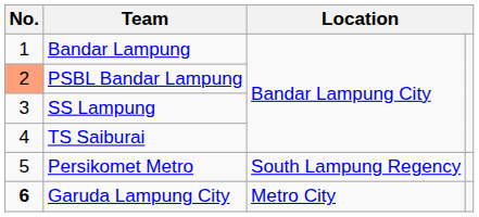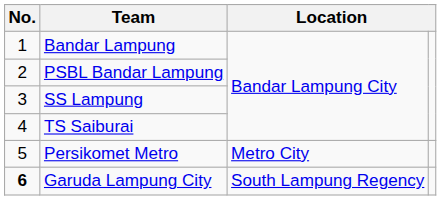PSBL Bandar Lampung | No.: lightsalmon background -> no background
Persikomet Metro | column 3: South Lampung Regency -> Metro City
Garuda Lampung City | column 3: Metro City -> South Lampung Regency
